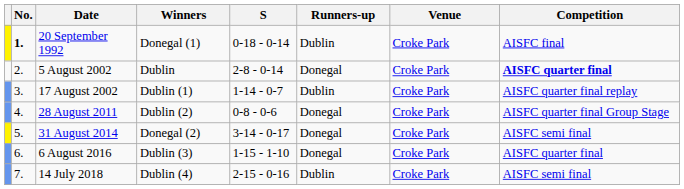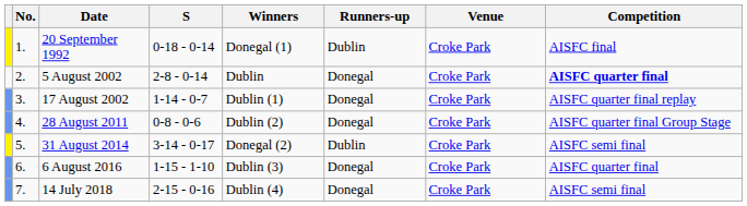columns swapped: Winners <-> S
20 September 1992 | No.: bold -> normal
17 August 2002 | Runners-up: Dublin -> Donegal
31 August 2014 | Runners-up: Donegal -> Dublin
14 July 2018 | Runners-up: Dublin -> Donegal
